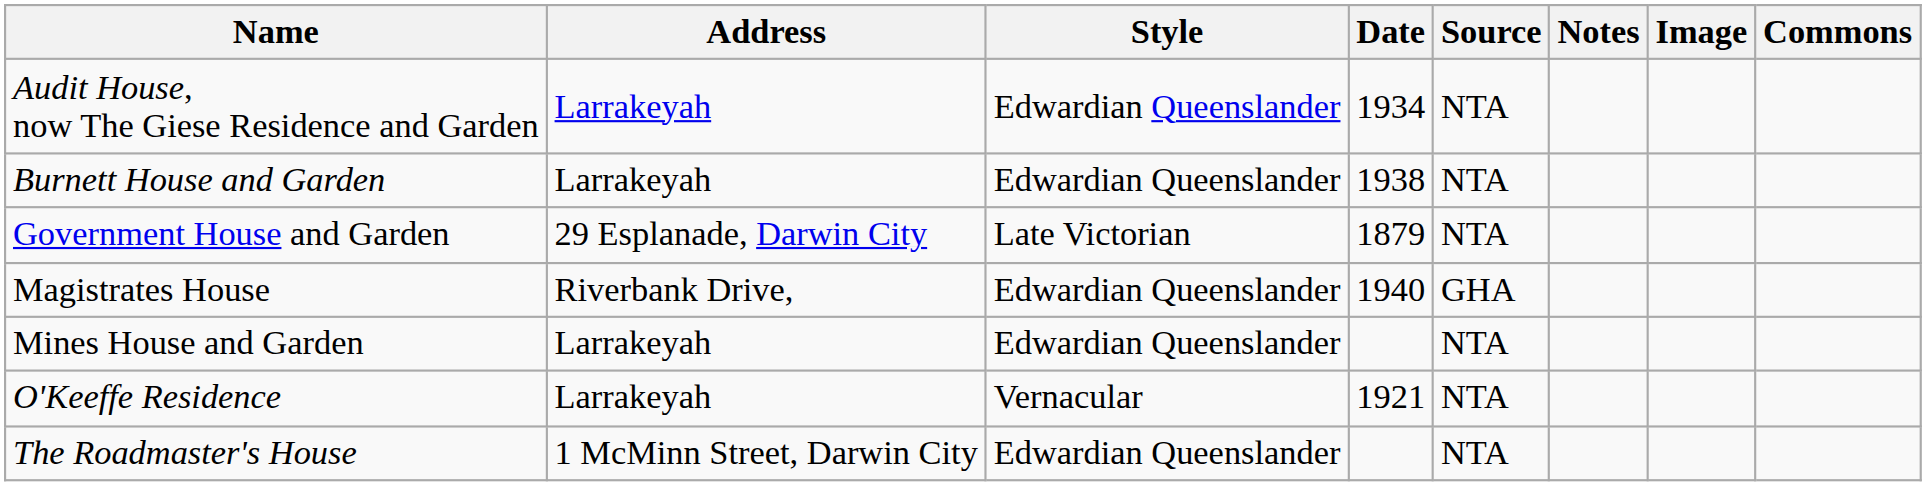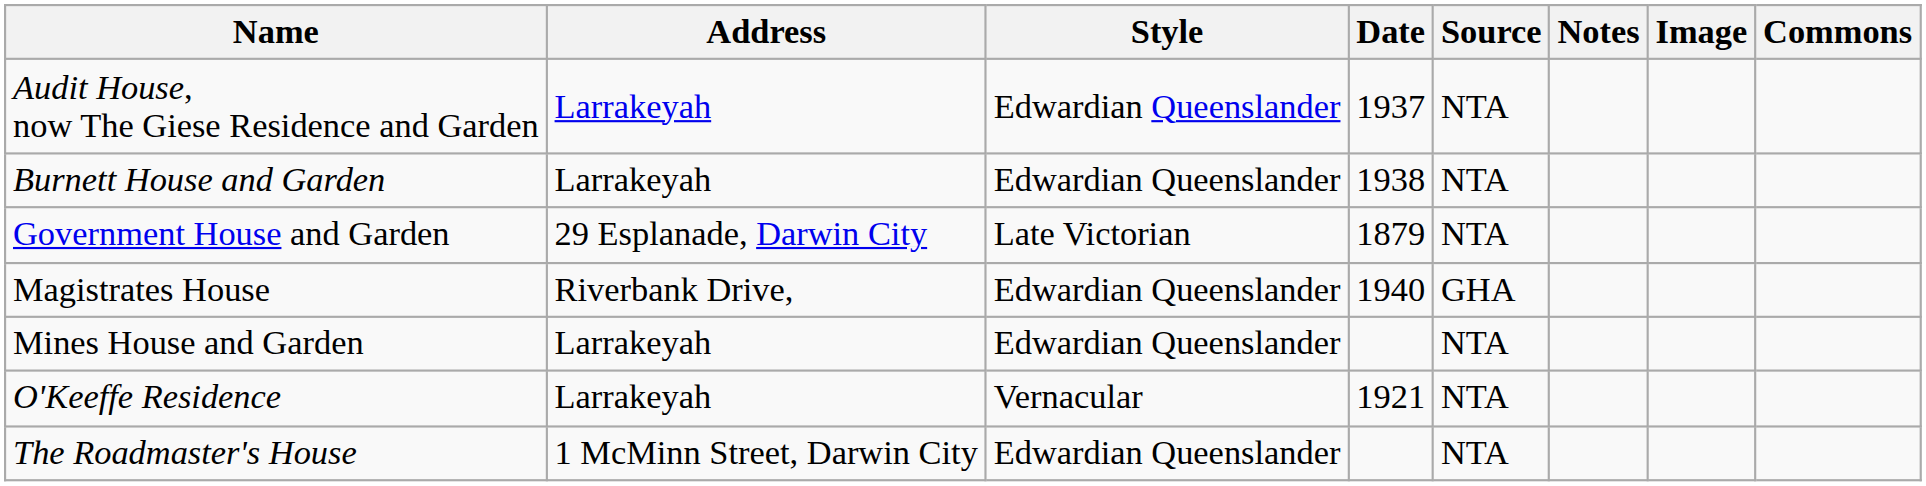Audit House, now The Giese Residence and Garden | Date: 1934 -> 1937
